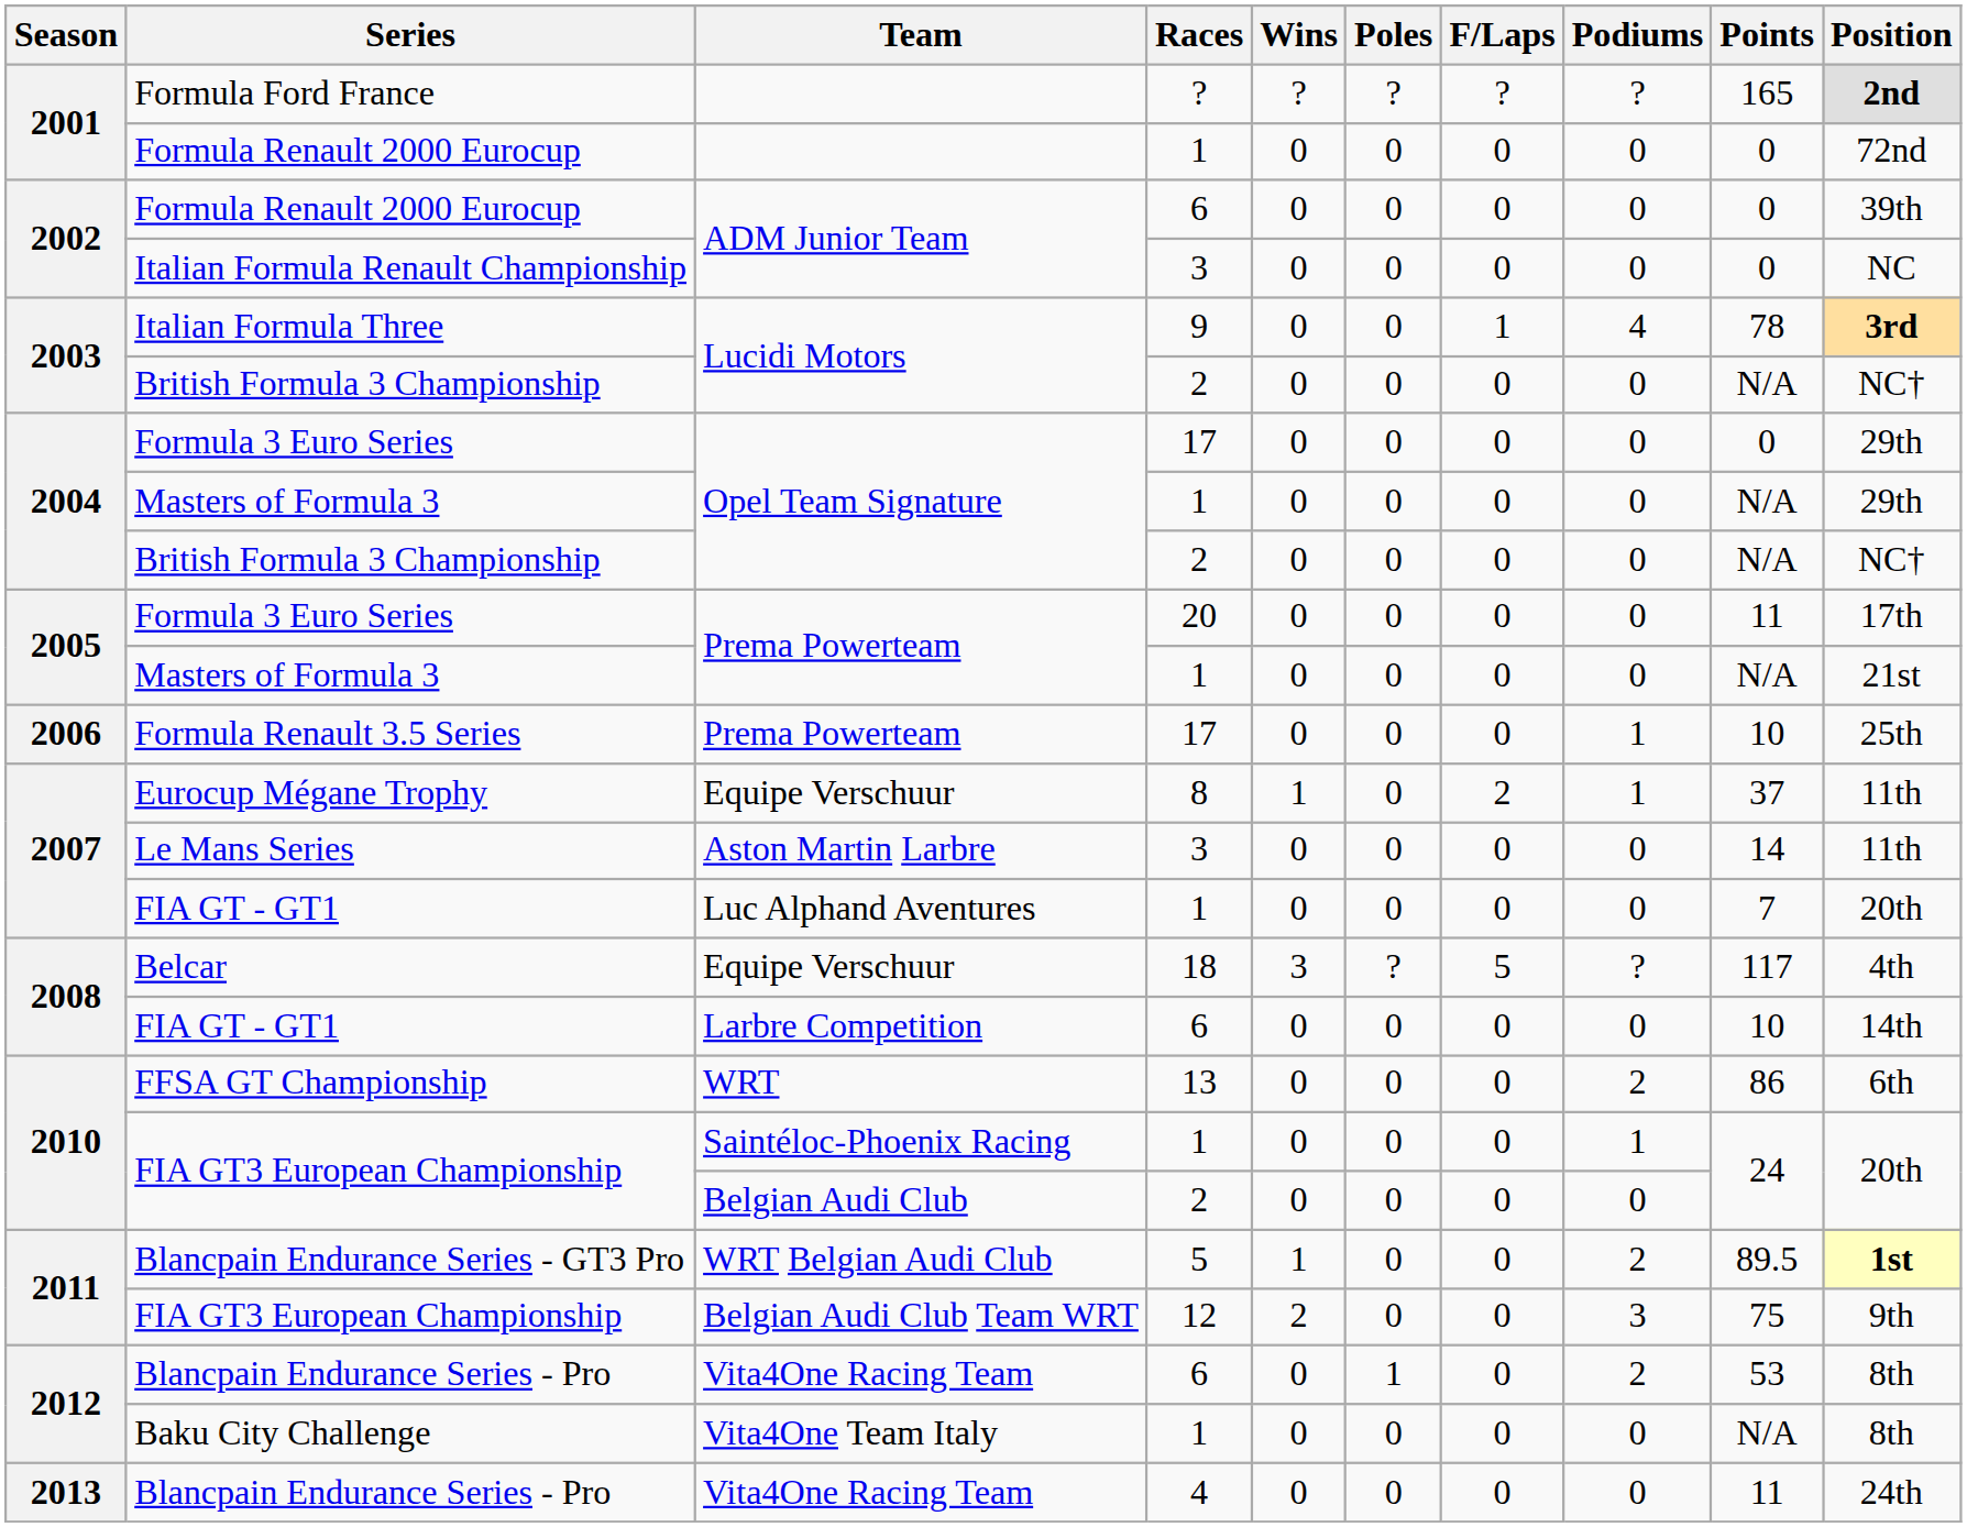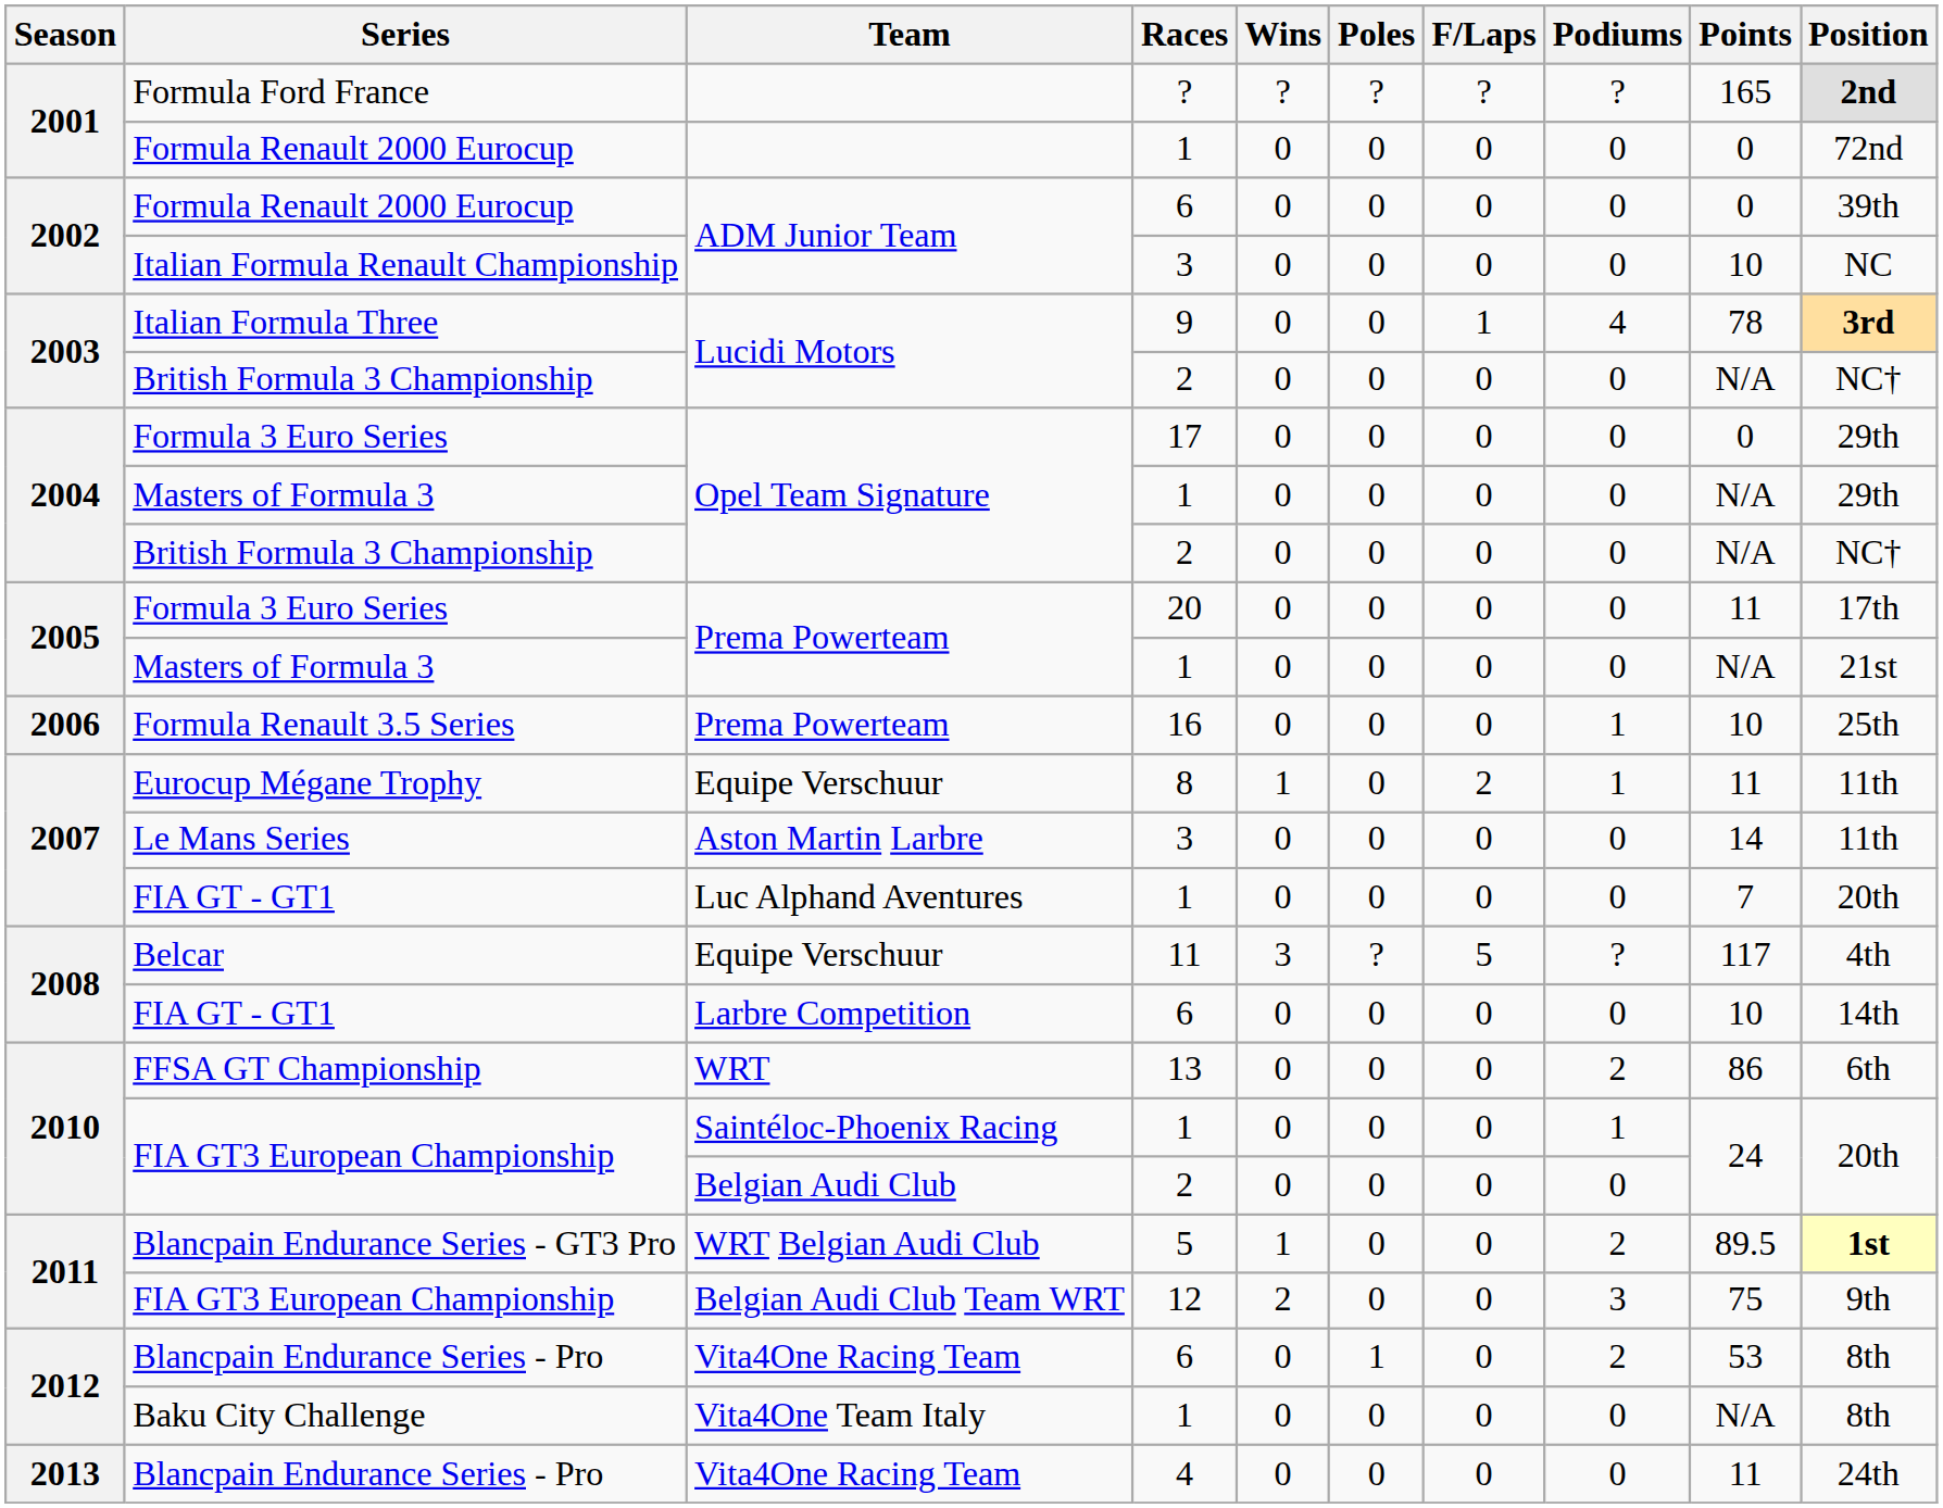Italian Formula Renault Championship | Points: 0 -> 10
Formula Renault 3.5 Series | Races: 17 -> 16
Eurocup Mégane Trophy | Points: 37 -> 11
Belcar | Races: 18 -> 11
